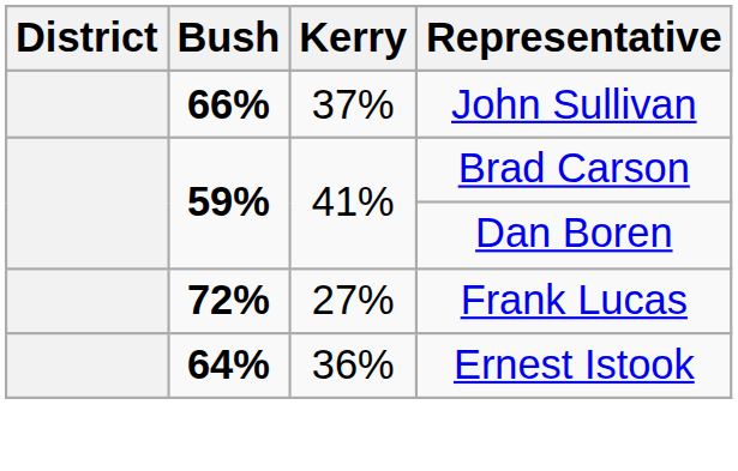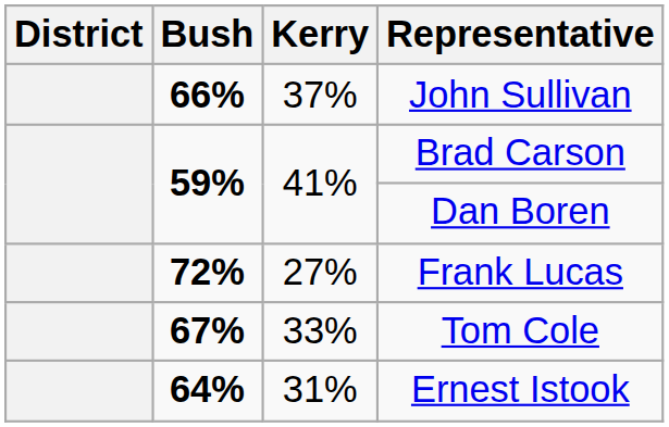+ row: 67% | 33% | Tom Cole
Ernest Istook | Kerry: 36% -> 31%
